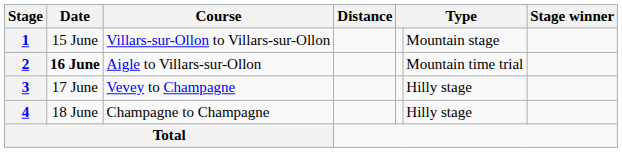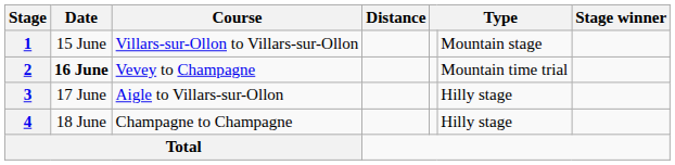2 | Course: Aigle to Villars-sur-Ollon -> Vevey to Champagne
3 | Course: Vevey to Champagne -> Aigle to Villars-sur-Ollon
